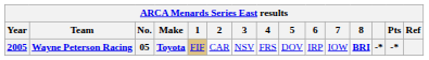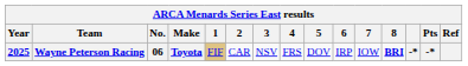Wayne Peterson Racing | Year: 2005 -> 2025
Wayne Peterson Racing | No.: 05 -> 06
